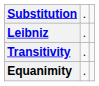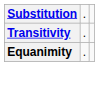- row: Leibniz | .
